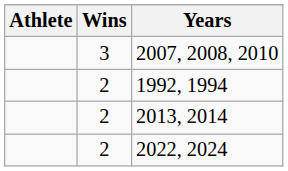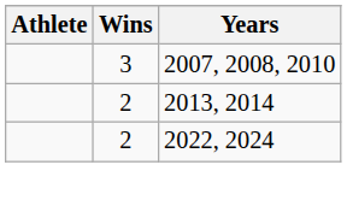- row: 2 | 1992, 1994
